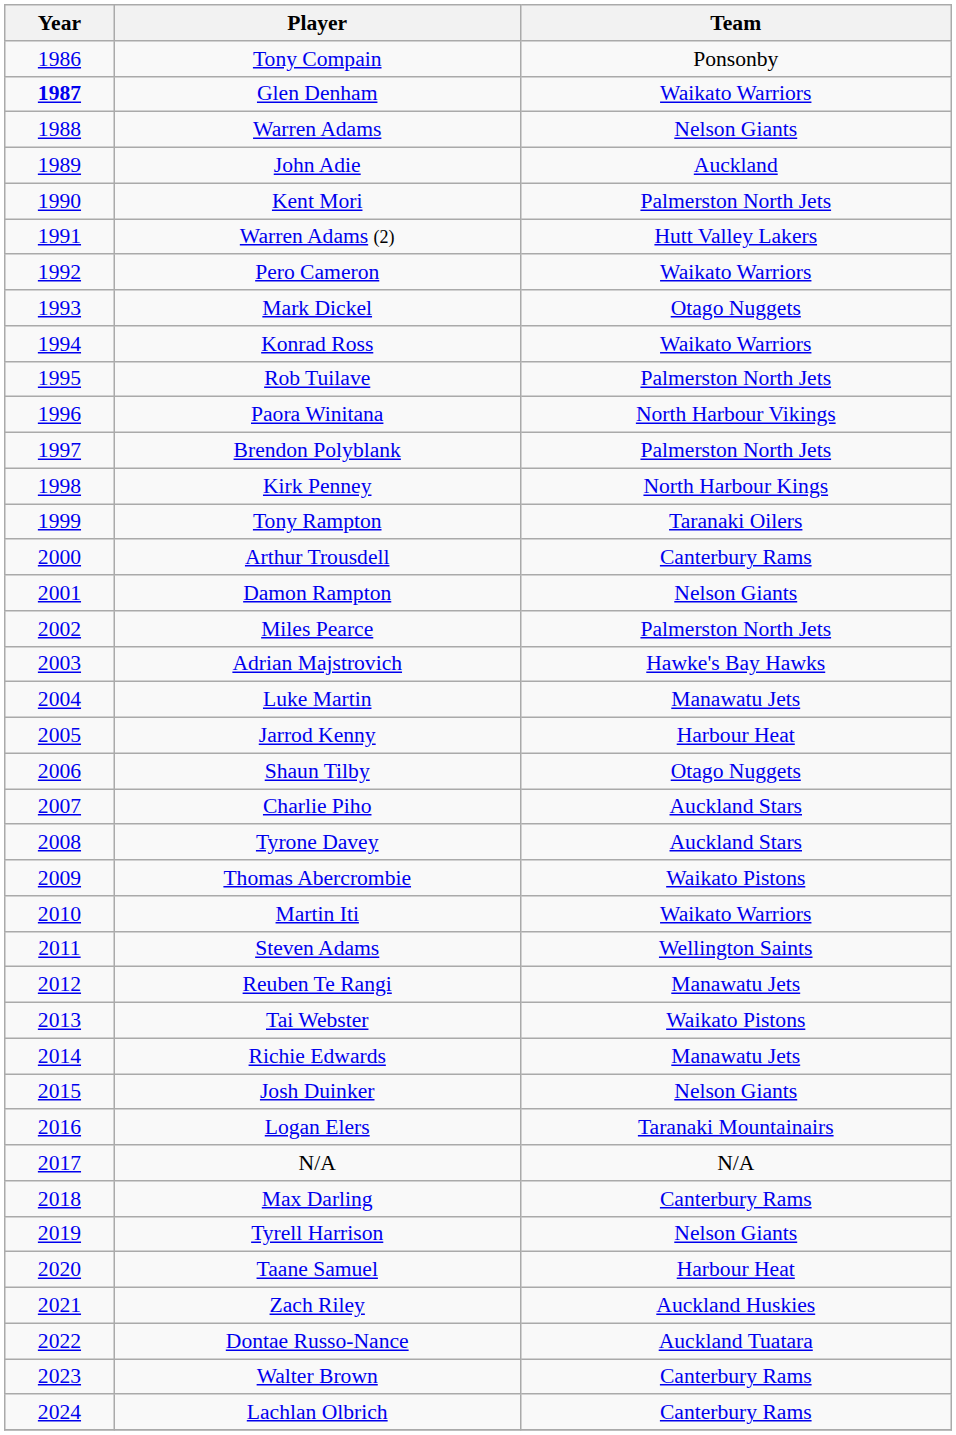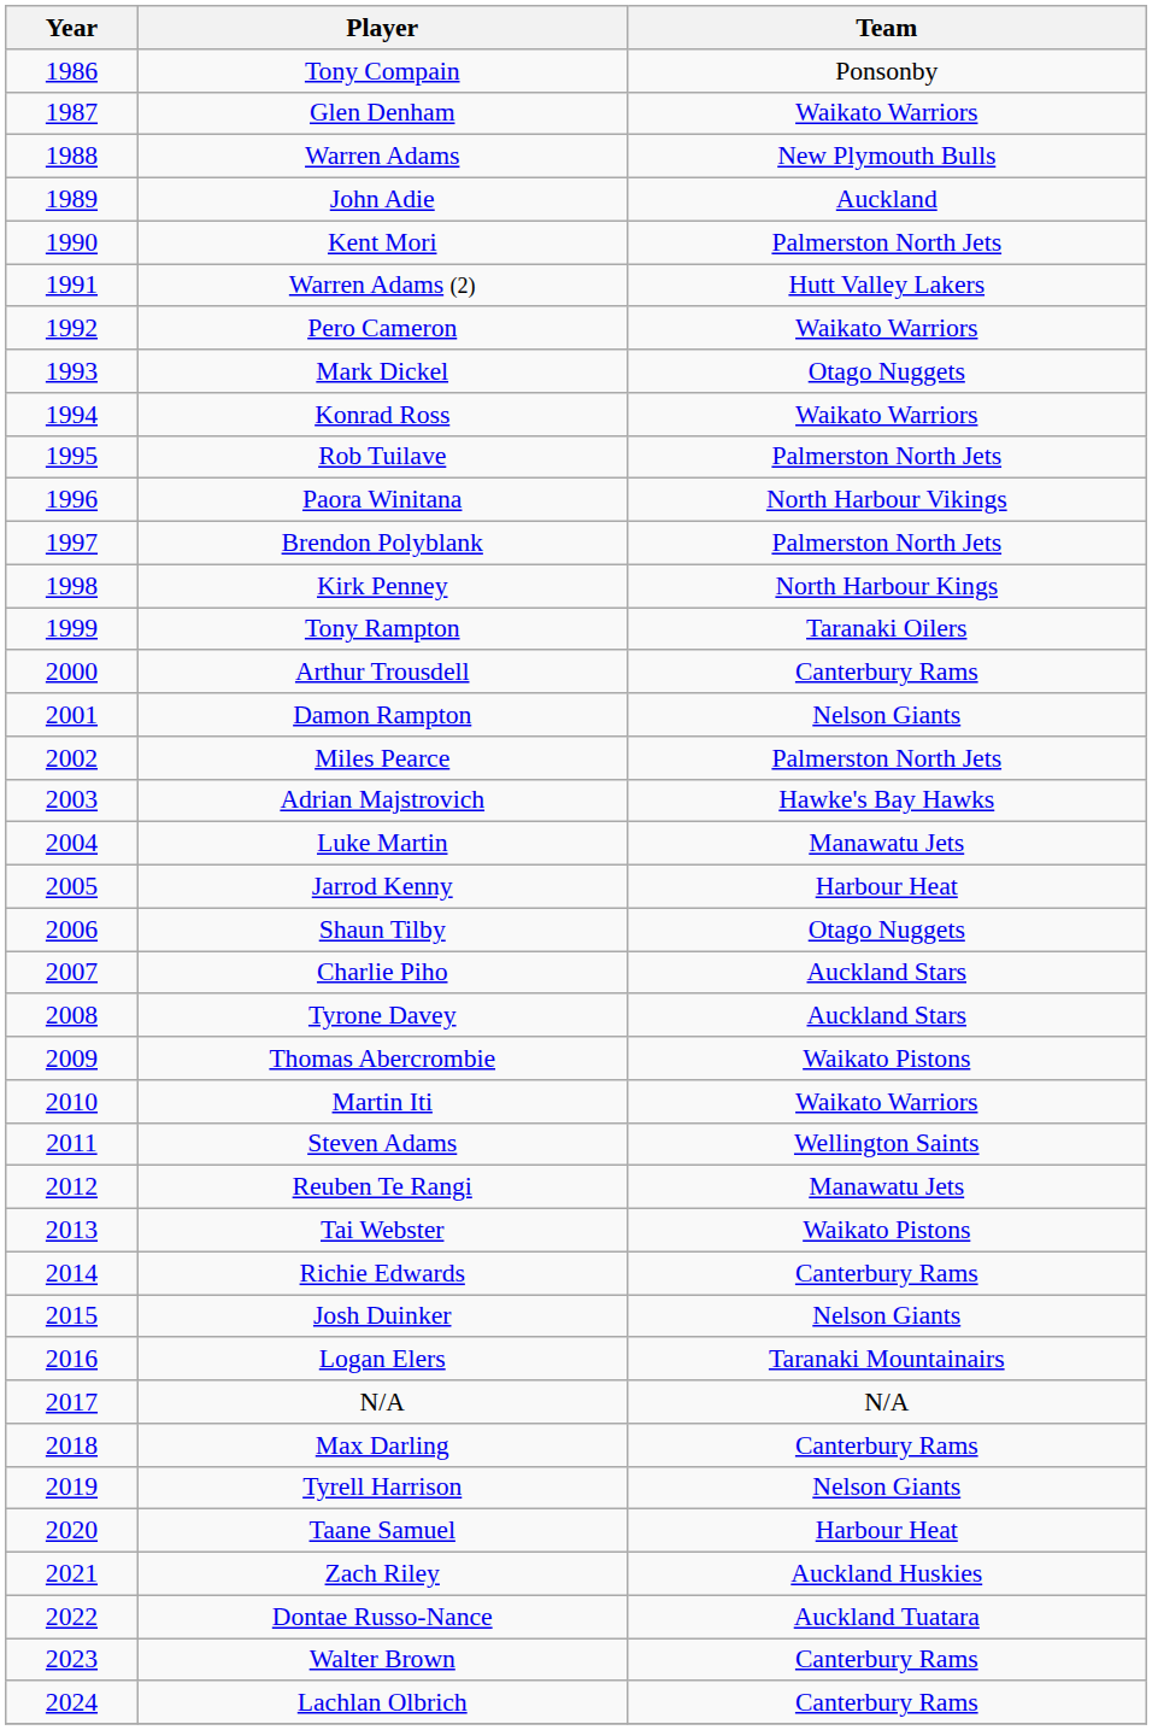Glen Denham | Year: bold -> normal
Warren Adams | Team: Nelson Giants -> New Plymouth Bulls
Richie Edwards | Team: Manawatu Jets -> Canterbury Rams
